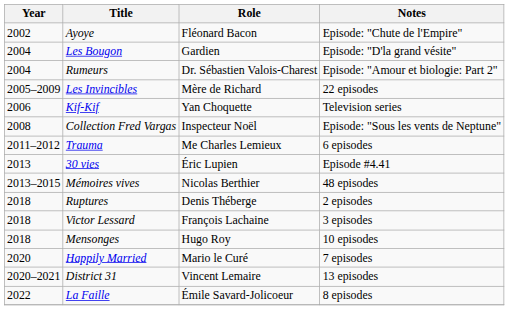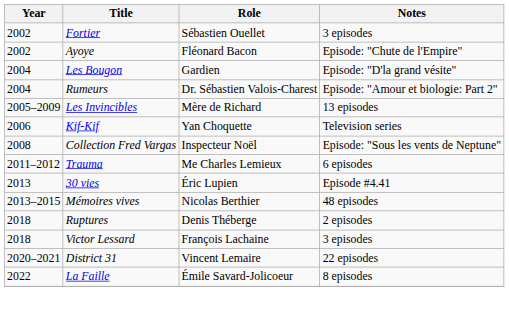+ row: 2002 | Fortier | Sébastien Ouellet | 3 episodes
Les Invincibles | Notes: 22 episodes -> 13 episodes
- row: 2018 | Mensonges | Hugo Roy | 10 episodes
- row: 2020 | Happily Married | Mario le Curé | 7 episodes
District 31 | Notes: 13 episodes -> 22 episodes
